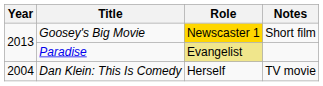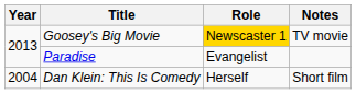Goosey's Big Movie | Notes: Short film -> TV movie
Paradise | Role: khaki background -> no background
Dan Klein: This Is Comedy | Notes: TV movie -> Short film
